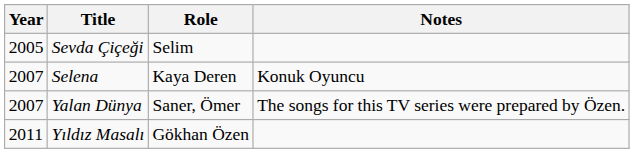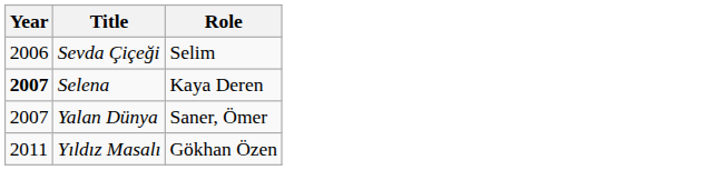- column: Notes | Konuk Oyuncu | The songs for this TV series were prepared by Özen.
Sevda Çiçeği | Year: 2005 -> 2006
Selena | Year: normal -> bold
